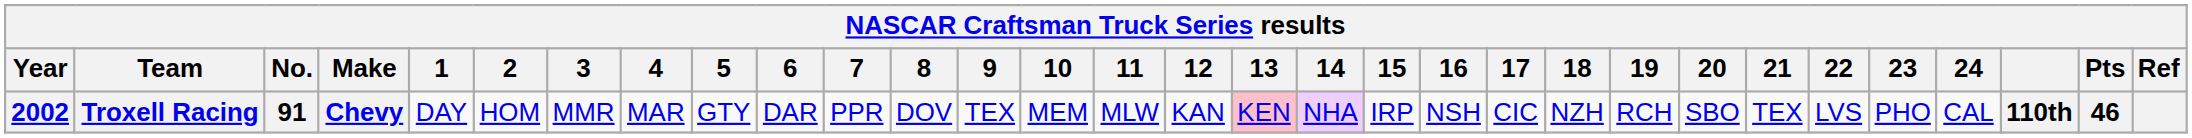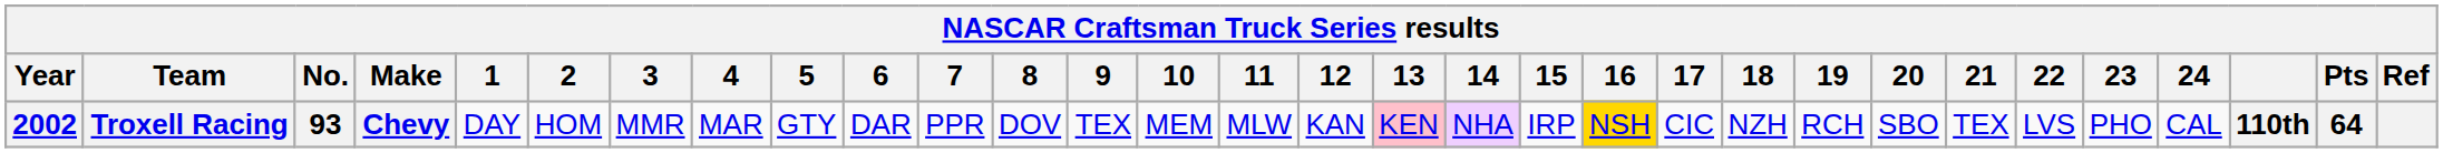Troxell Racing | No.: 91 -> 93
Troxell Racing | 16: no background -> gold background
Troxell Racing | Pts: 46 -> 64
